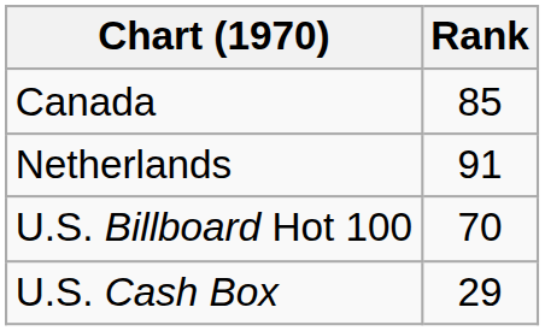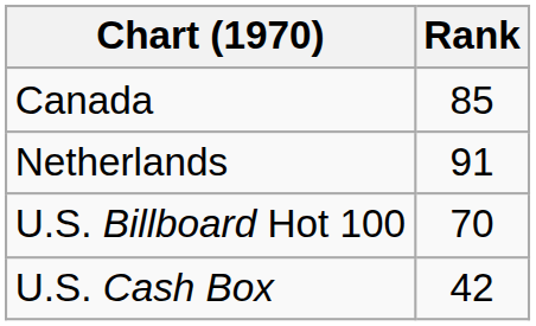U.S. Cash Box | Rank: 29 -> 42
